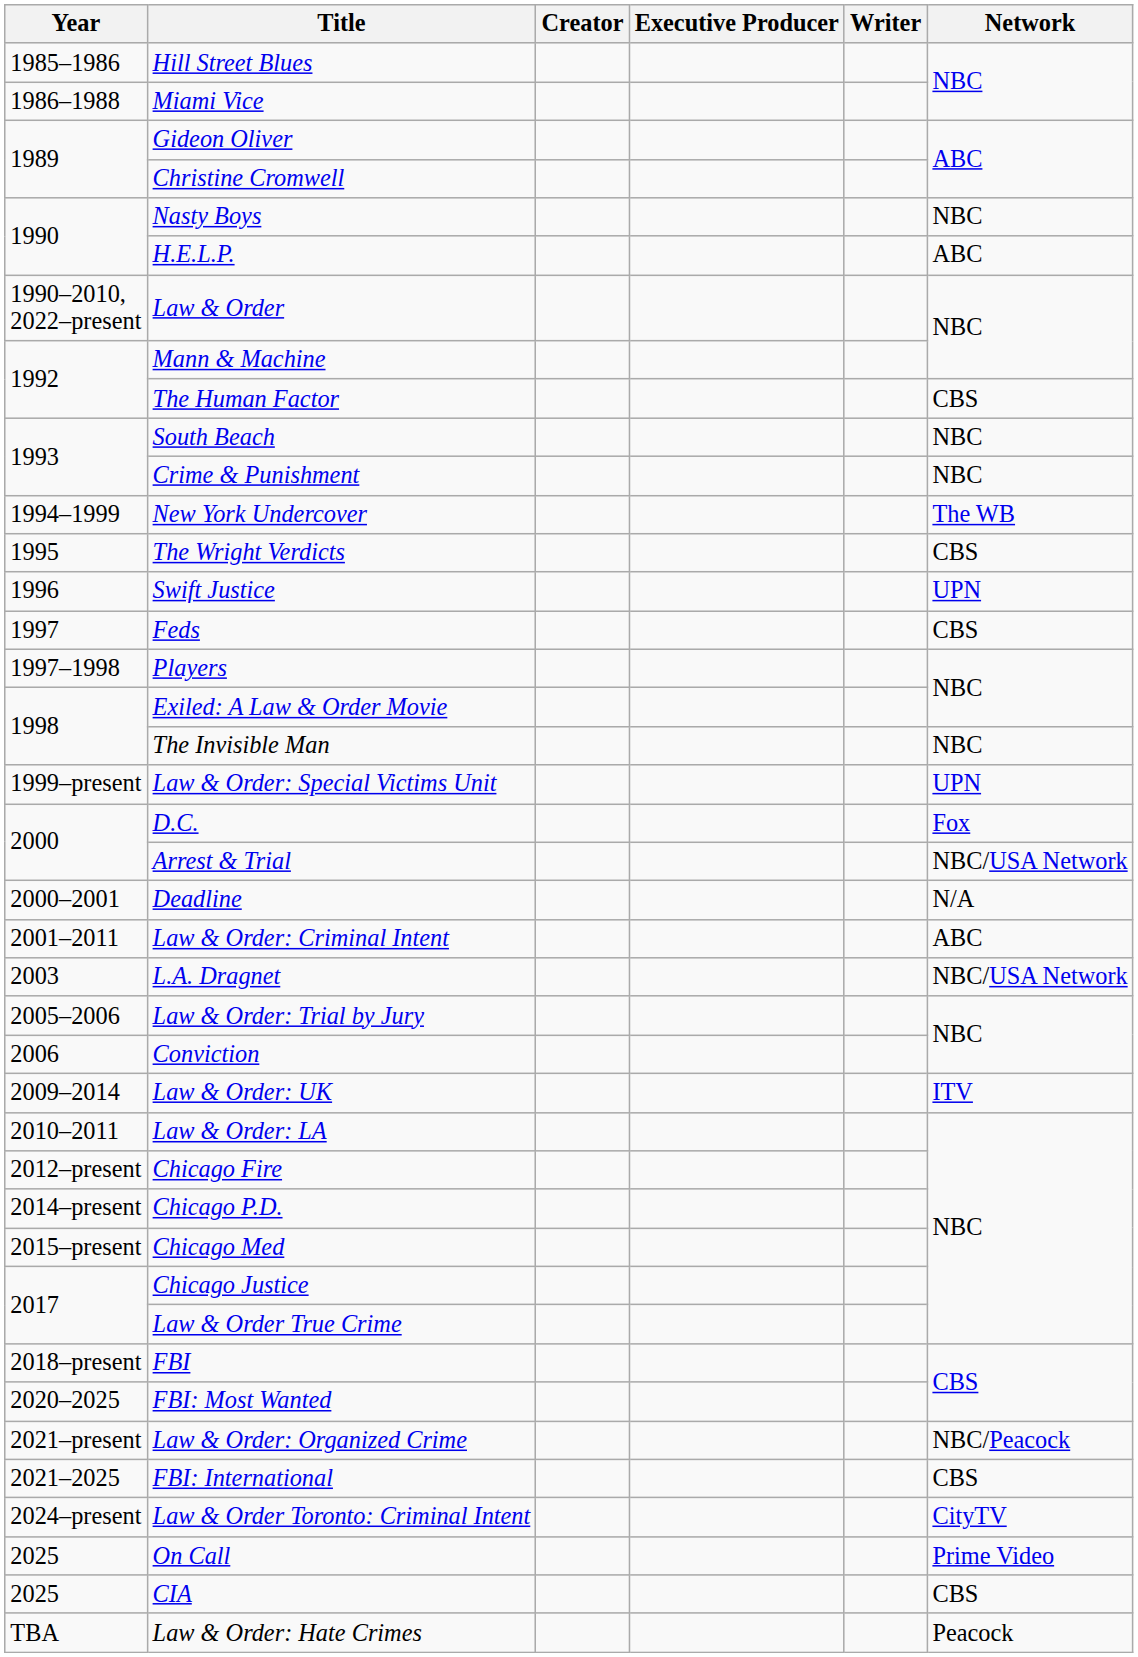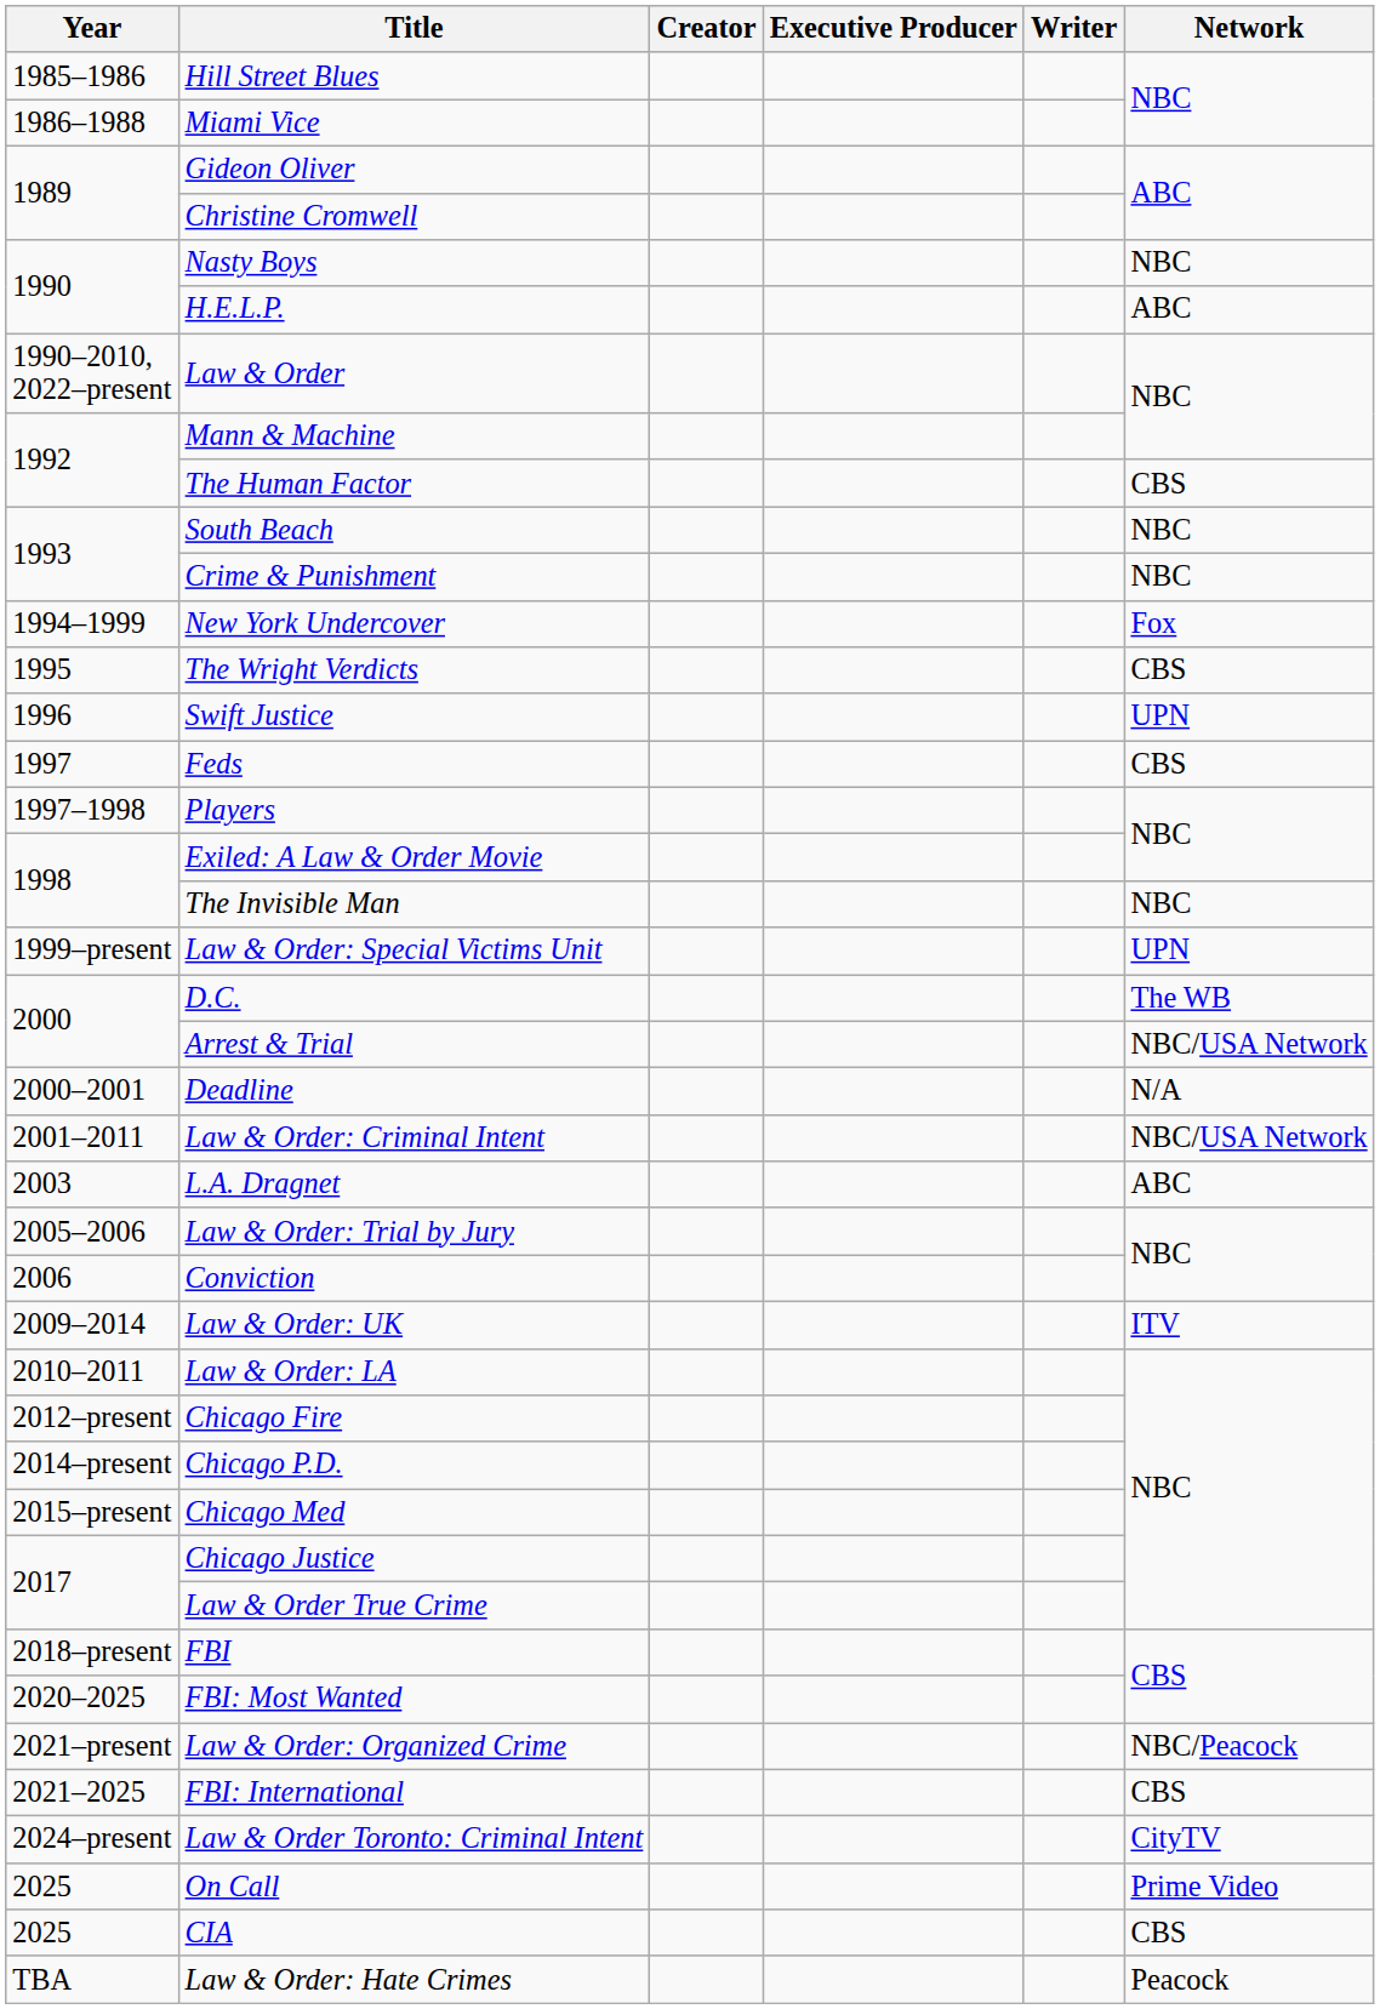New York Undercover | Network: The WB -> Fox
D.C. | Network: Fox -> The WB
Law & Order: Criminal Intent | Network: ABC -> NBC/USA Network
L.A. Dragnet | Network: NBC/USA Network -> ABC
